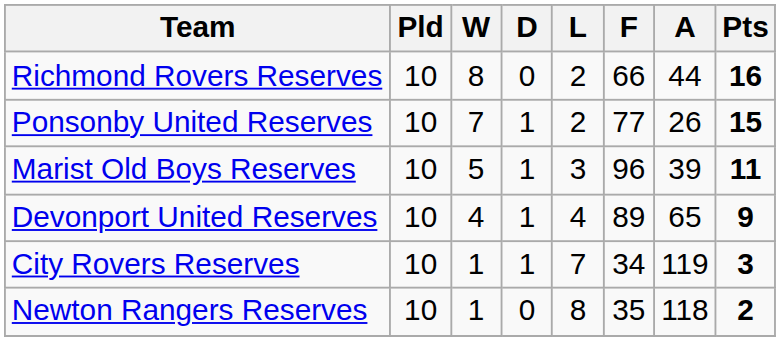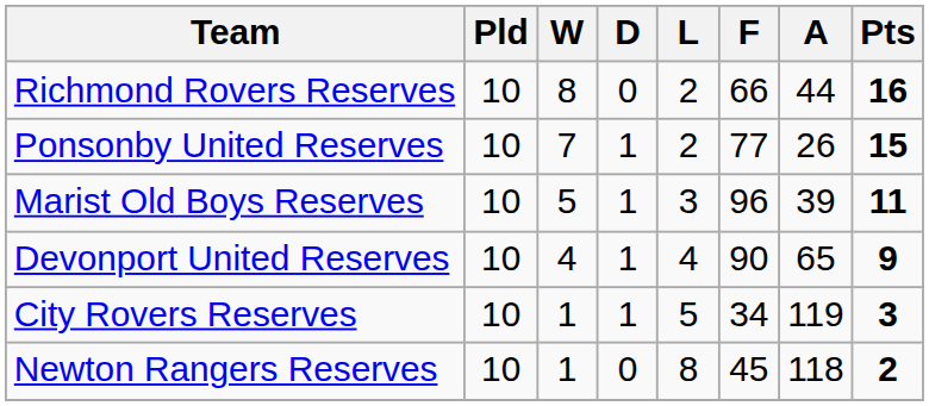Devonport United Reserves | F: 89 -> 90
City Rovers Reserves | L: 7 -> 5
Newton Rangers Reserves | F: 35 -> 45
